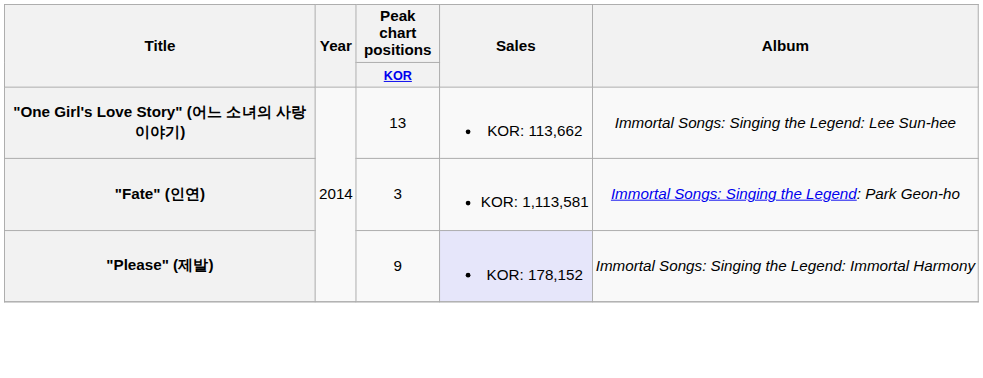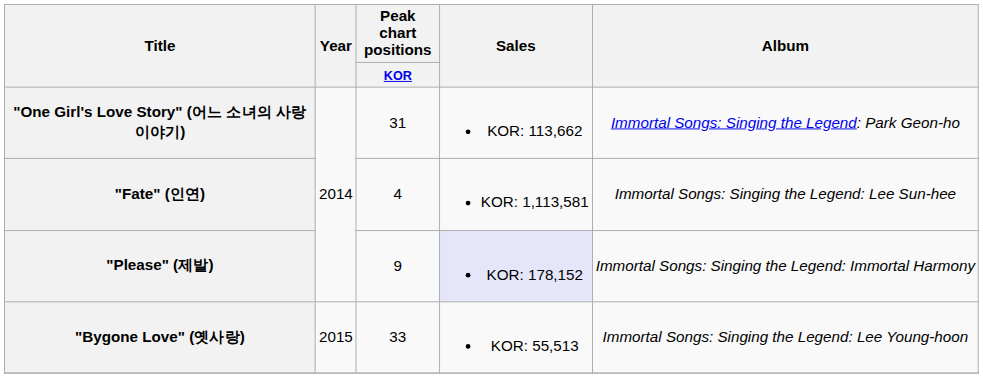"One Girl's Love Story" (어느 소녀의 사랑이야기) | Peak chart positions / KOR: 13 -> 31
"One Girl's Love Story" (어느 소녀의 사랑이야기) | Album: Immortal Songs: Singing the Legend: Lee Sun-hee -> Immortal Songs: Singing the Legend: Park Geon-ho
"Fate" (인연) | Peak chart positions / KOR: 3 -> 4
"Fate" (인연) | Album: Immortal Songs: Singing the Legend: Park Geon-ho -> Immortal Songs: Singing the Legend: Lee Sun-hee
+ row: "Bygone Love" (옛사랑) | 2015 | 33 | KOR: 55,513 | Immortal Songs: Singing the Legend: Lee Young-hoon
